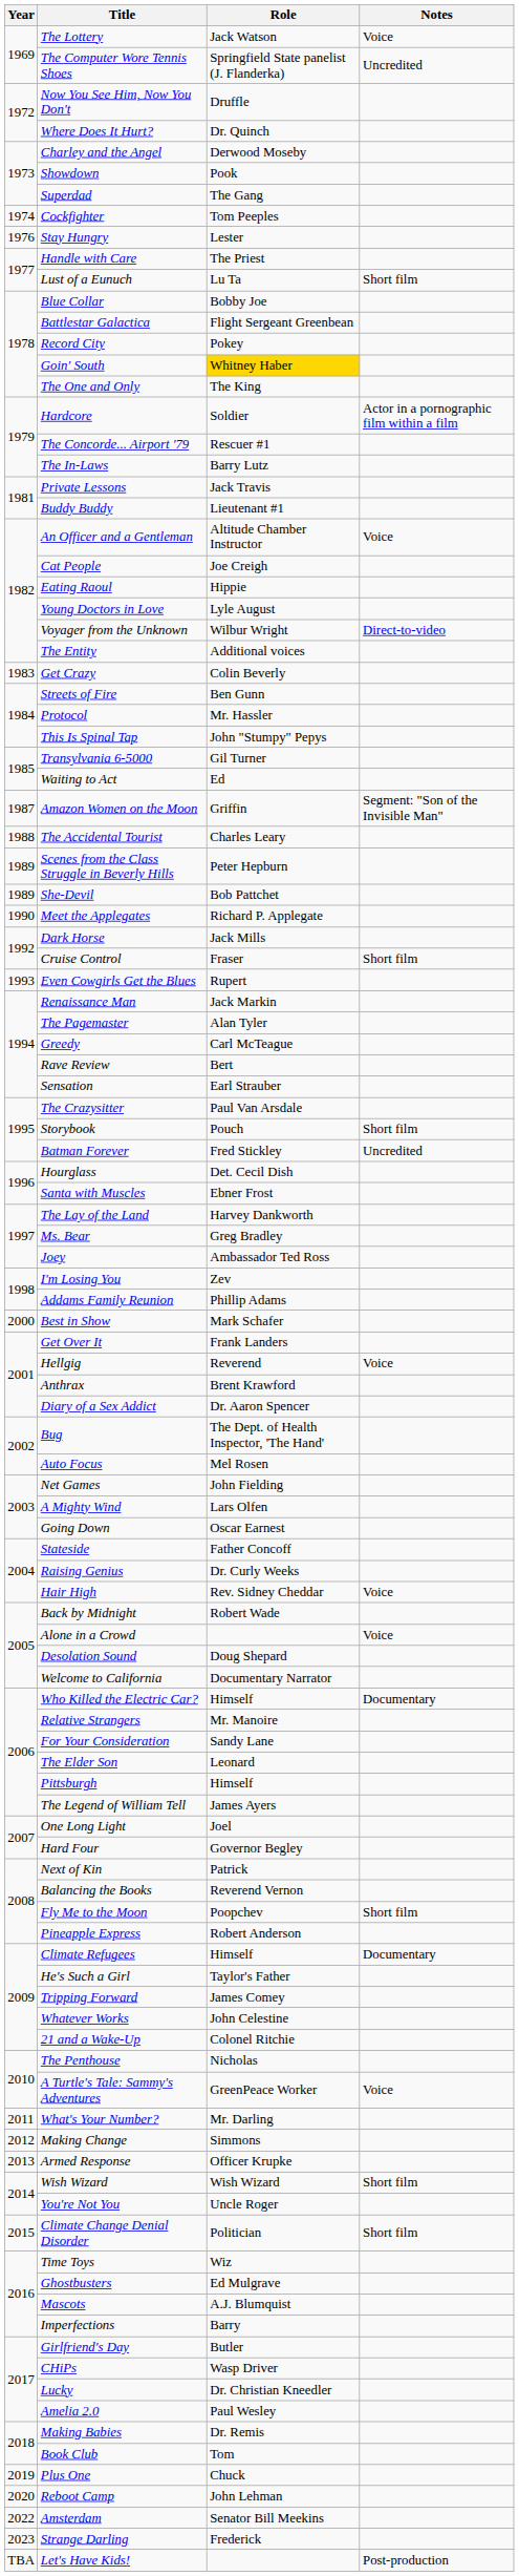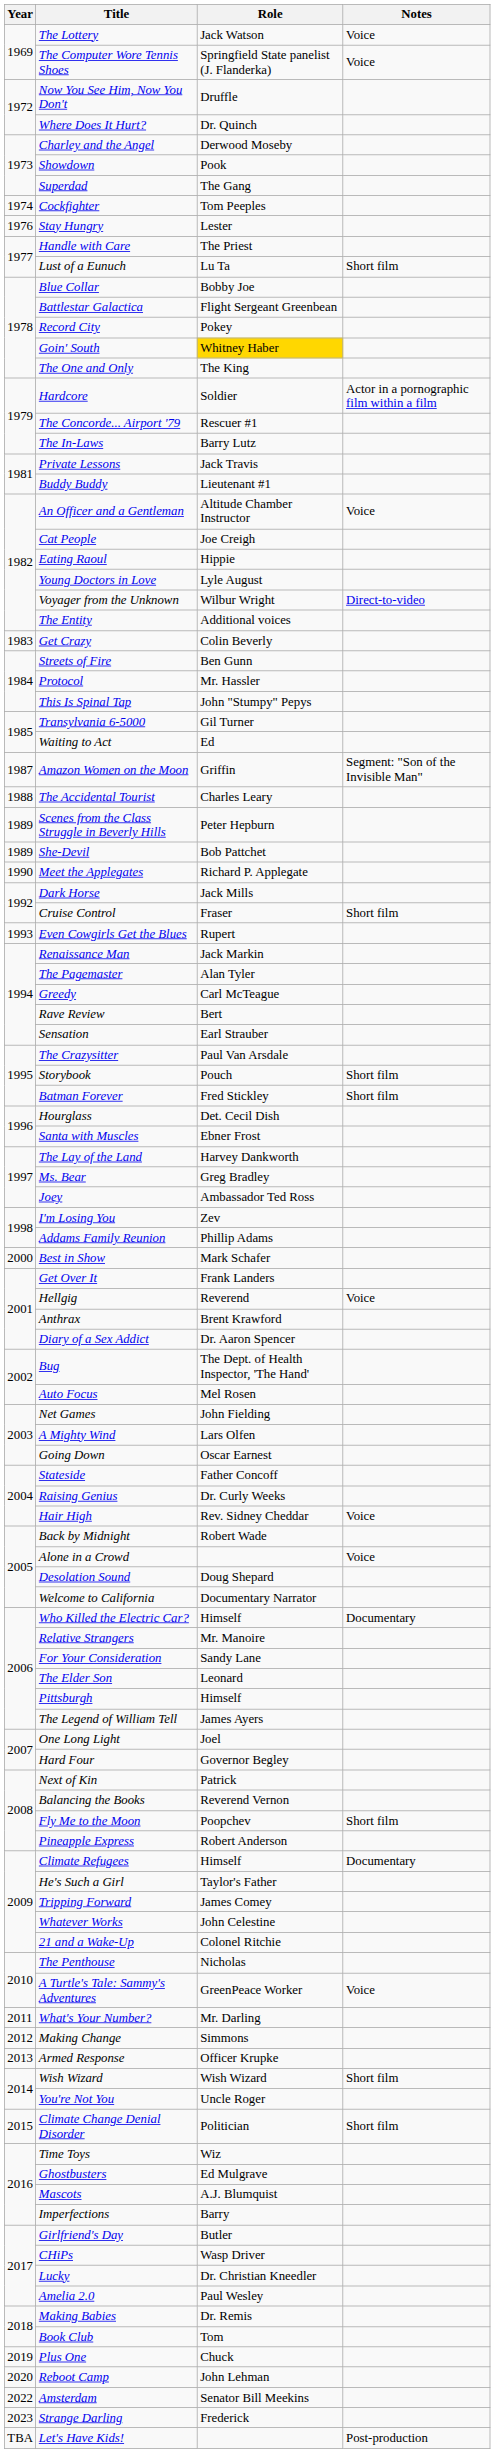The Computer Wore Tennis Shoes | Notes: Uncredited -> Voice
Batman Forever | Notes: Uncredited -> Short film
